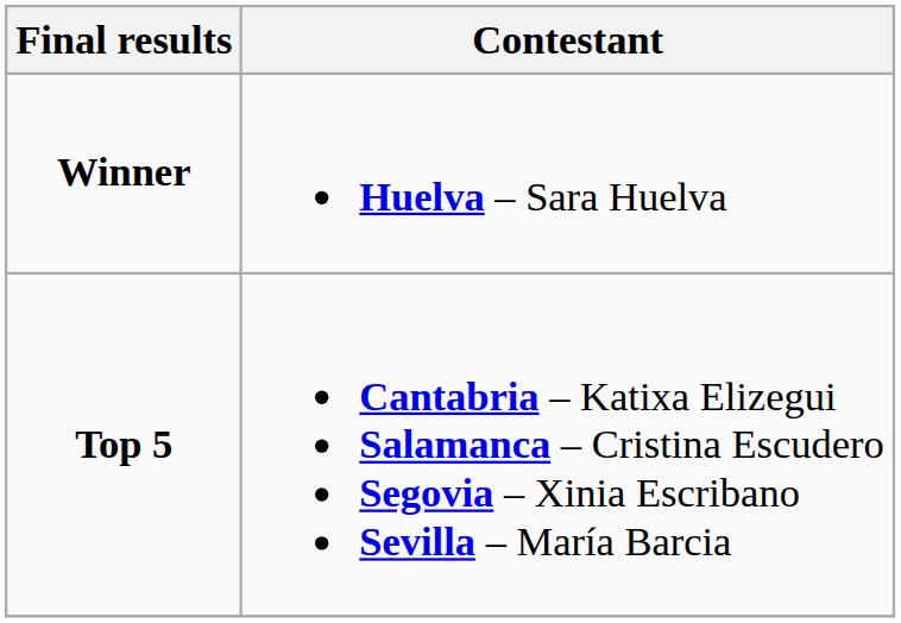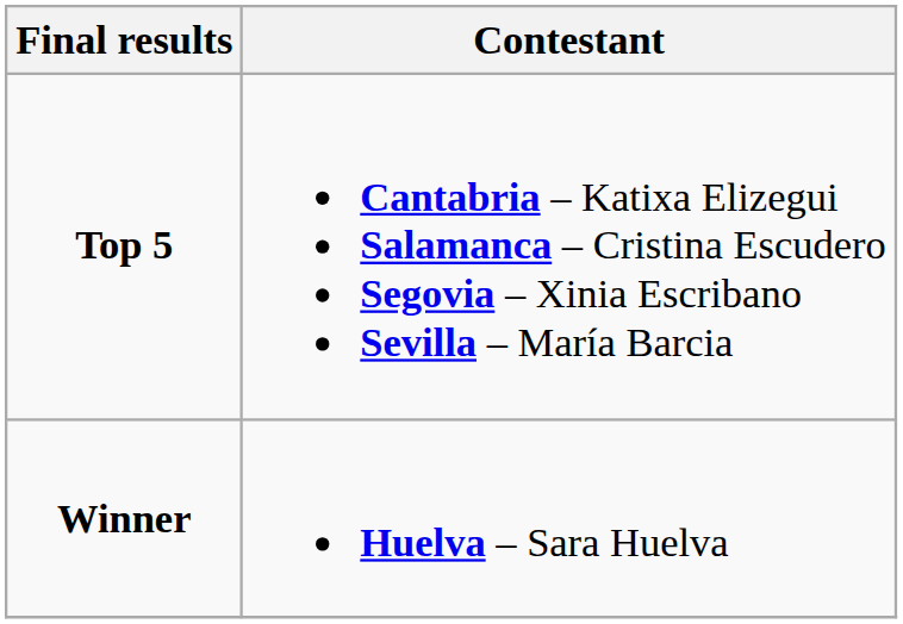rows swapped: Winner <-> Top 5
